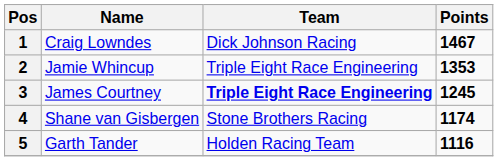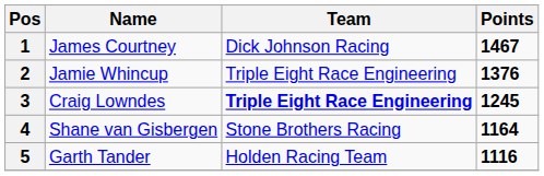1 | Name: Craig Lowndes -> James Courtney
2 | Points: 1353 -> 1376
3 | Name: James Courtney -> Craig Lowndes
4 | Points: 1174 -> 1164
